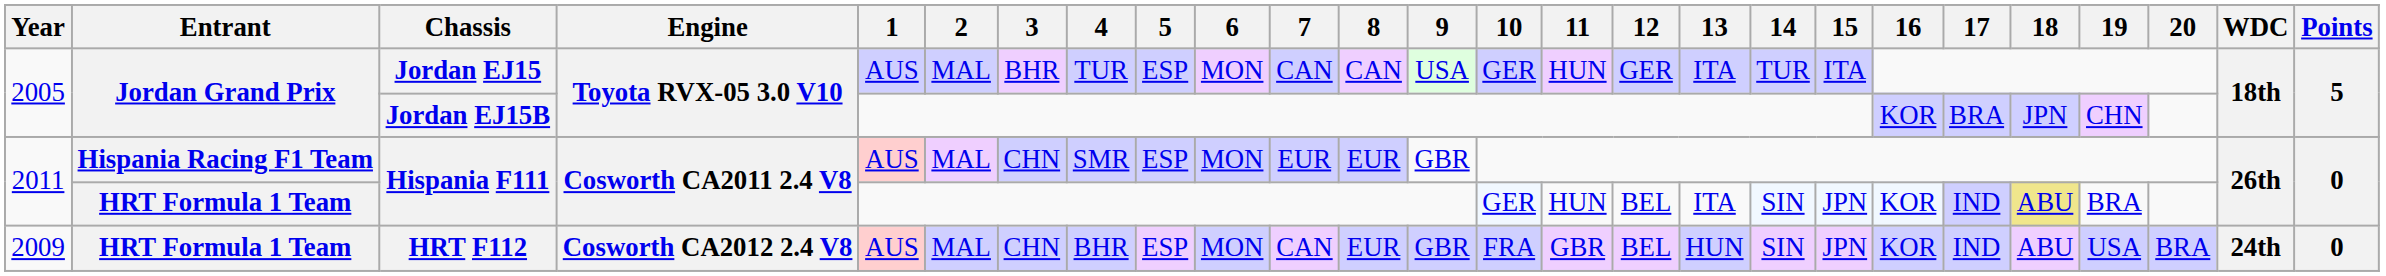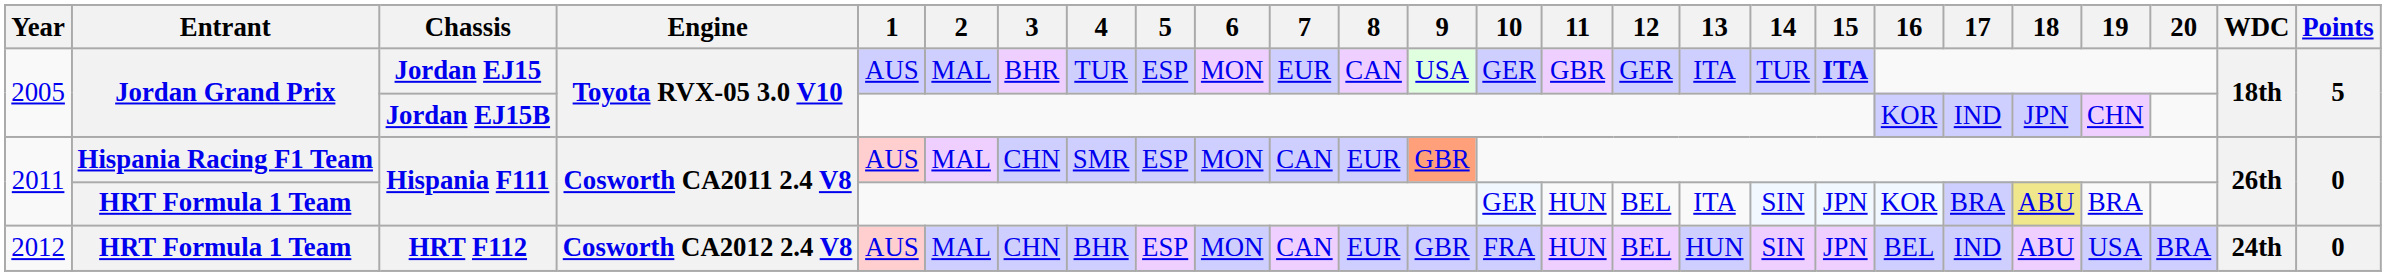Jordan EJ15 | 7: CAN -> EUR
Jordan EJ15 | 11: HUN -> GBR
Jordan EJ15 | 15: normal -> bold
Jordan EJ15B | 17: BRA -> IND
Hispania Racing F1 Team / Hispania F111 | 7: EUR -> CAN
Hispania Racing F1 Team / Hispania F111 | 9: no background -> lightsalmon background
HRT Formula 1 Team / Hispania F111 | 17: IND -> BRA
HRT F112 | Year: 2009 -> 2012
HRT F112 | 11: GBR -> HUN
HRT F112 | 16: KOR -> BEL
